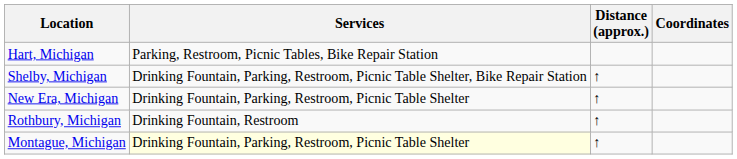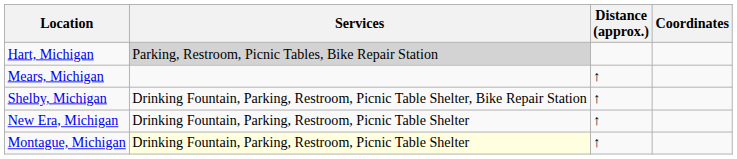Hart, Michigan | Services: no background -> lightgrey background
+ row: Mears, Michigan | ↑
- row: Rothbury, Michigan | Drinking Fountain, Restroom | ↑
